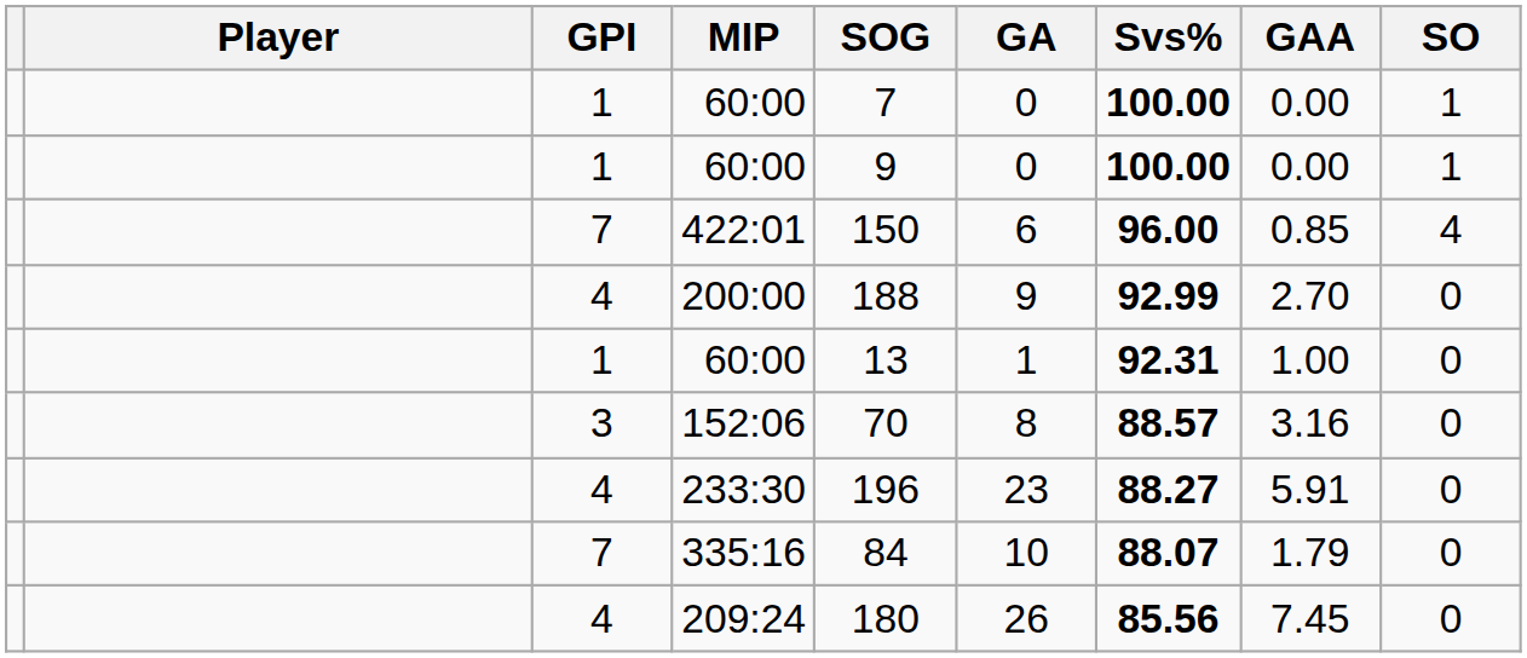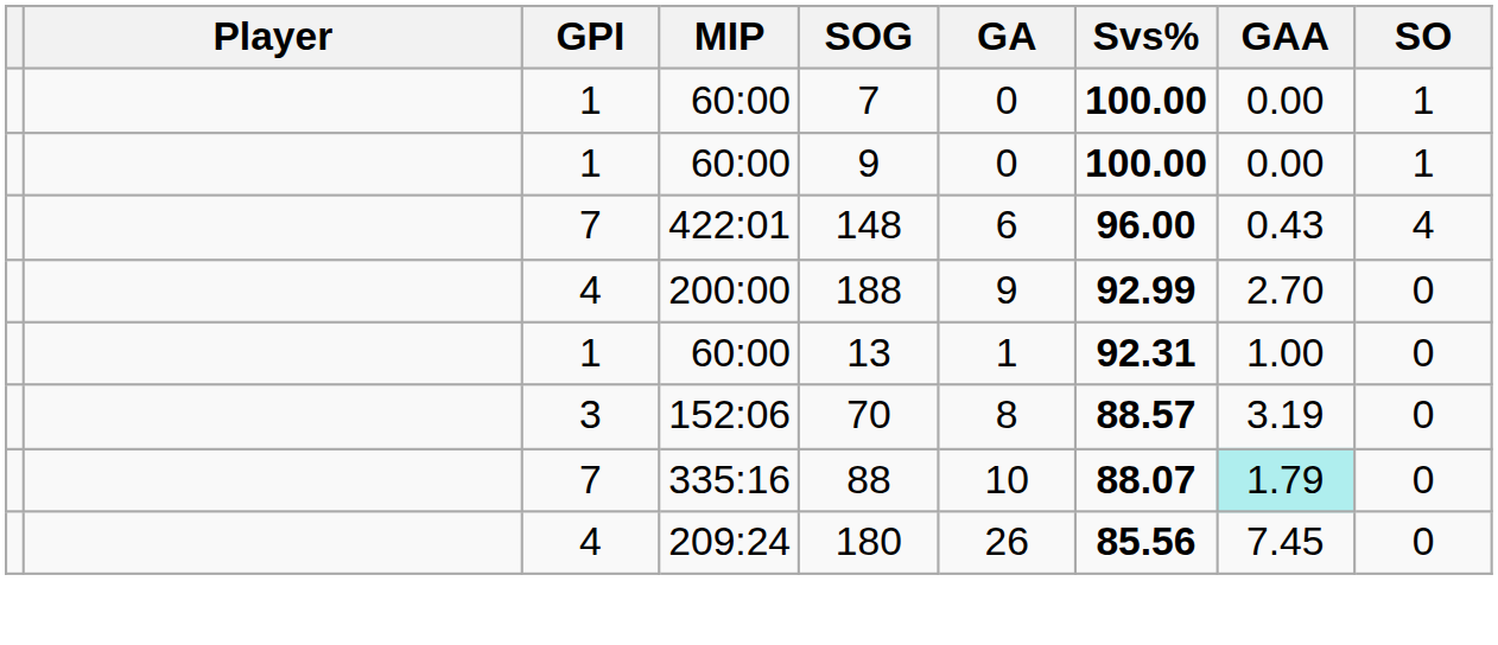422:01 | SOG: 150 -> 148
422:01 | GAA: 0.85 -> 0.43
152:06 | GAA: 3.16 -> 3.19
- row: 4 | 233:30 | 196 | 23 | 88.27 | 5.91 | 0
335:16 | SOG: 84 -> 88
335:16 | GAA: no background -> paleturquoise background
